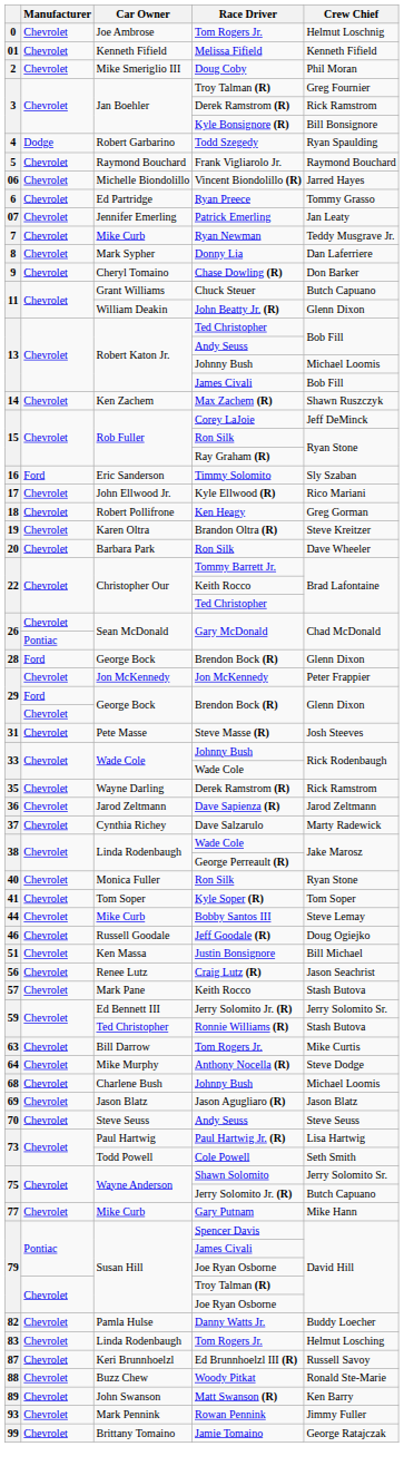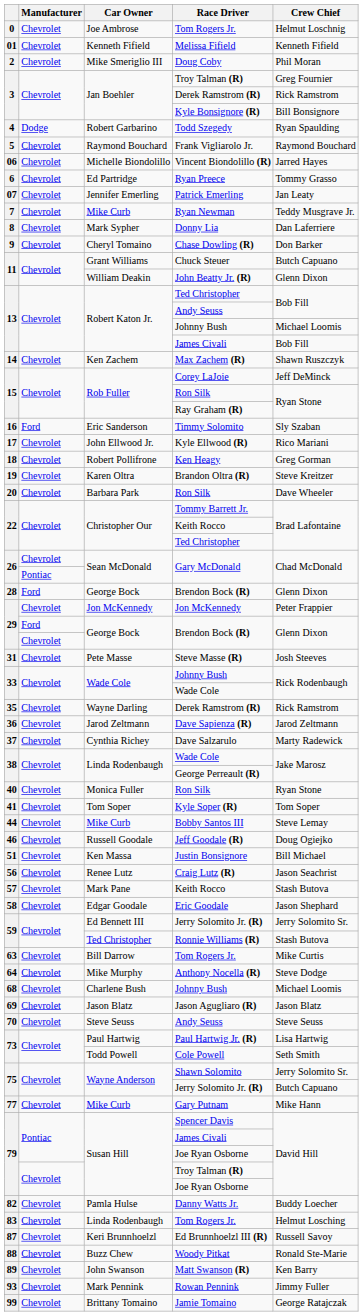+ row: 58 | Chevrolet | Edgar Goodale | Eric Goodale | Jason Shephard
